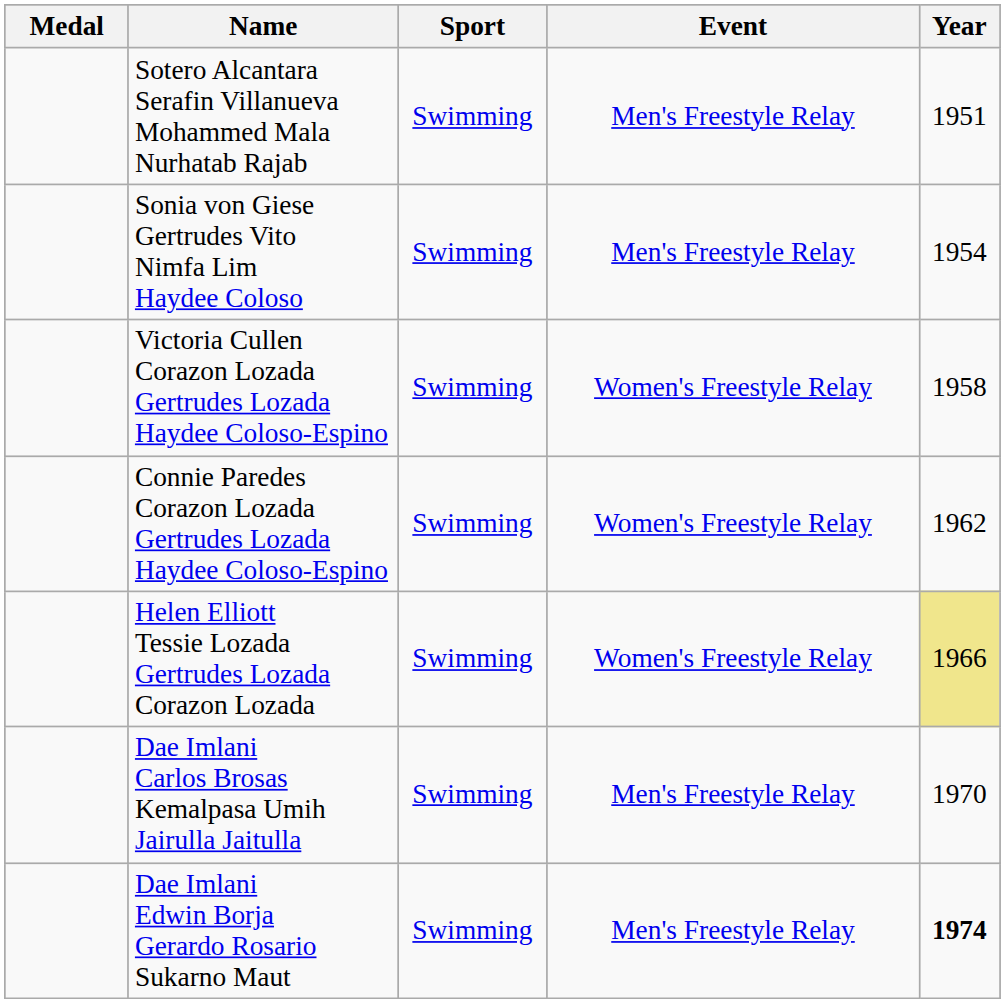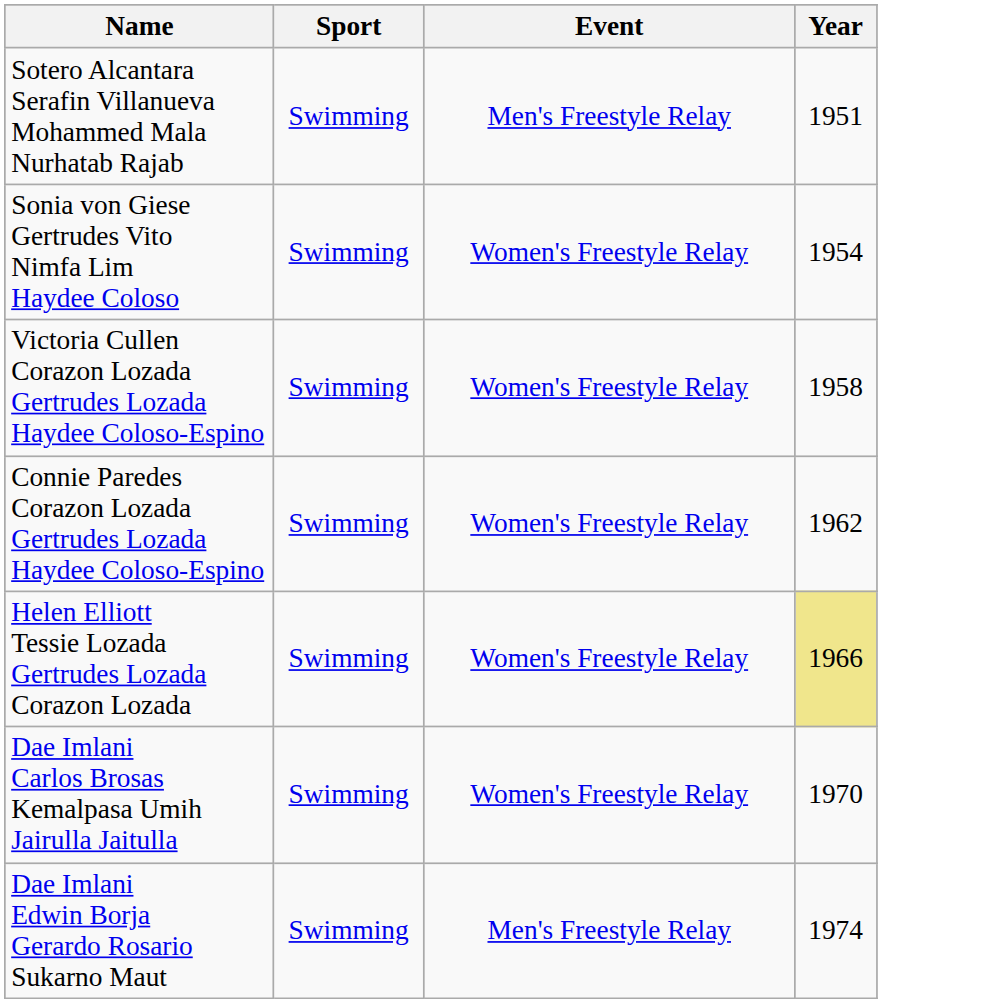- column: Medal
Sonia von Giese Gertrudes Vito Nimfa Lim Haydee Coloso | Event: Men's Freestyle Relay -> Women's Freestyle Relay
Dae Imlani Carlos Brosas Kemalpasa Umih Jairulla Jaitulla | Event: Men's Freestyle Relay -> Women's Freestyle Relay
Dae Imlani Edwin Borja Gerardo Rosario Sukarno Maut | Year: bold -> normal
